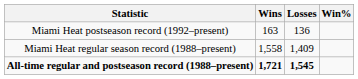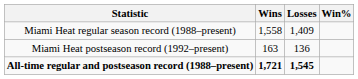rows swapped: Miami Heat regular season record (1988–present) <-> Miami Heat postseason record (1992–present)
